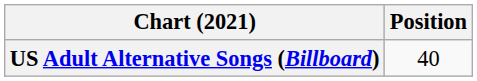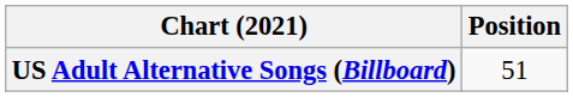US Adult Alternative Songs (Billboard) | Position: 40 -> 51
